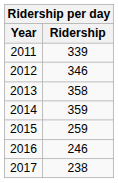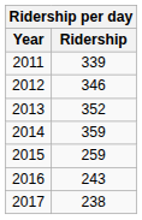2013 | Ridership: 358 -> 352
2016 | Ridership: 246 -> 243
